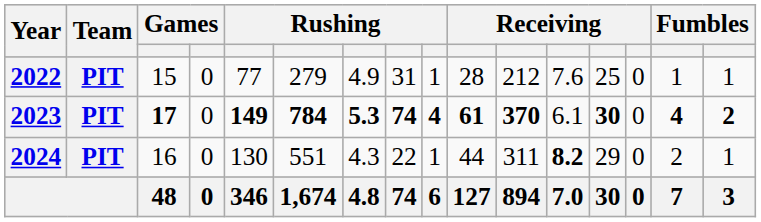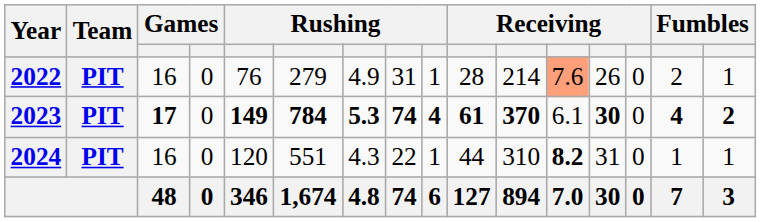2022 | column 3: 15 -> 16
2022 | column 5: 77 -> 76
2022 | column 11: 212 -> 214
2022 | column 12: no background -> lightsalmon background
2022 | column 13: 25 -> 26
2022 | column 15: 1 -> 2
2024 | column 5: 130 -> 120
2024 | column 11: 311 -> 310
2024 | column 13: 29 -> 31
2024 | column 15: 2 -> 1
